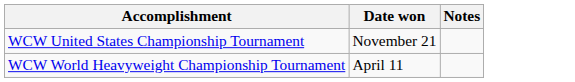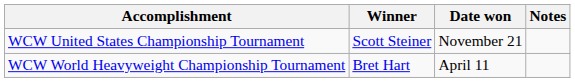+ column: Winner | Scott Steiner | Bret Hart
